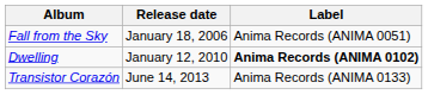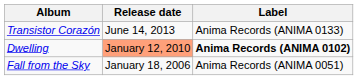rows swapped: Fall from the Sky <-> Transistor Corazón
Dwelling | Release date: no background -> lightsalmon background
